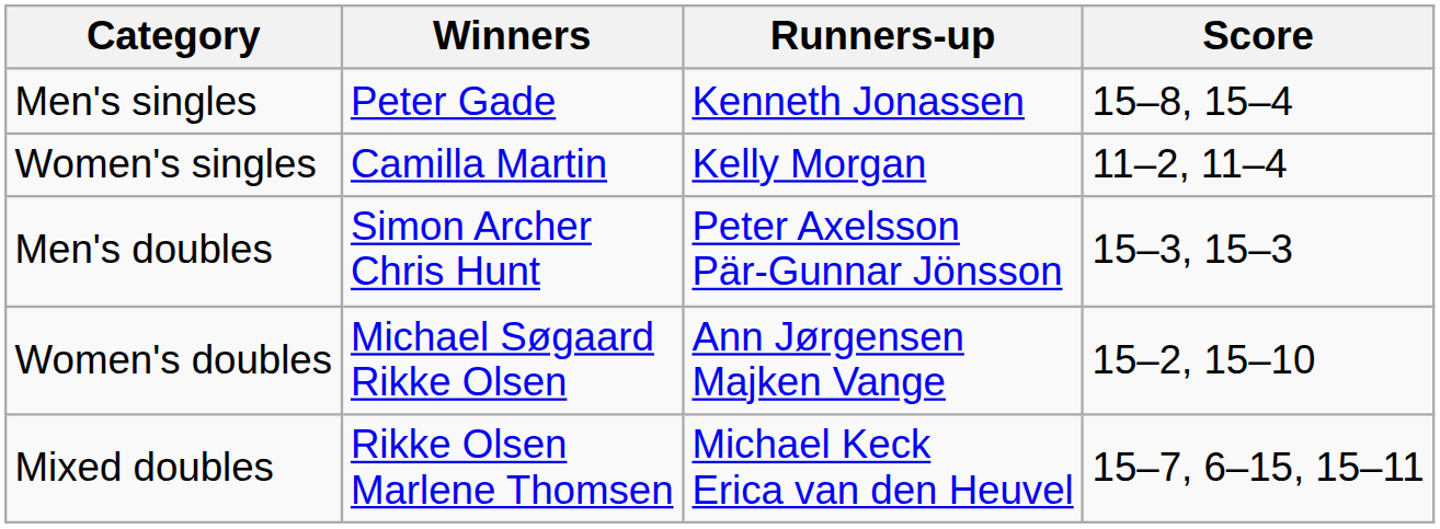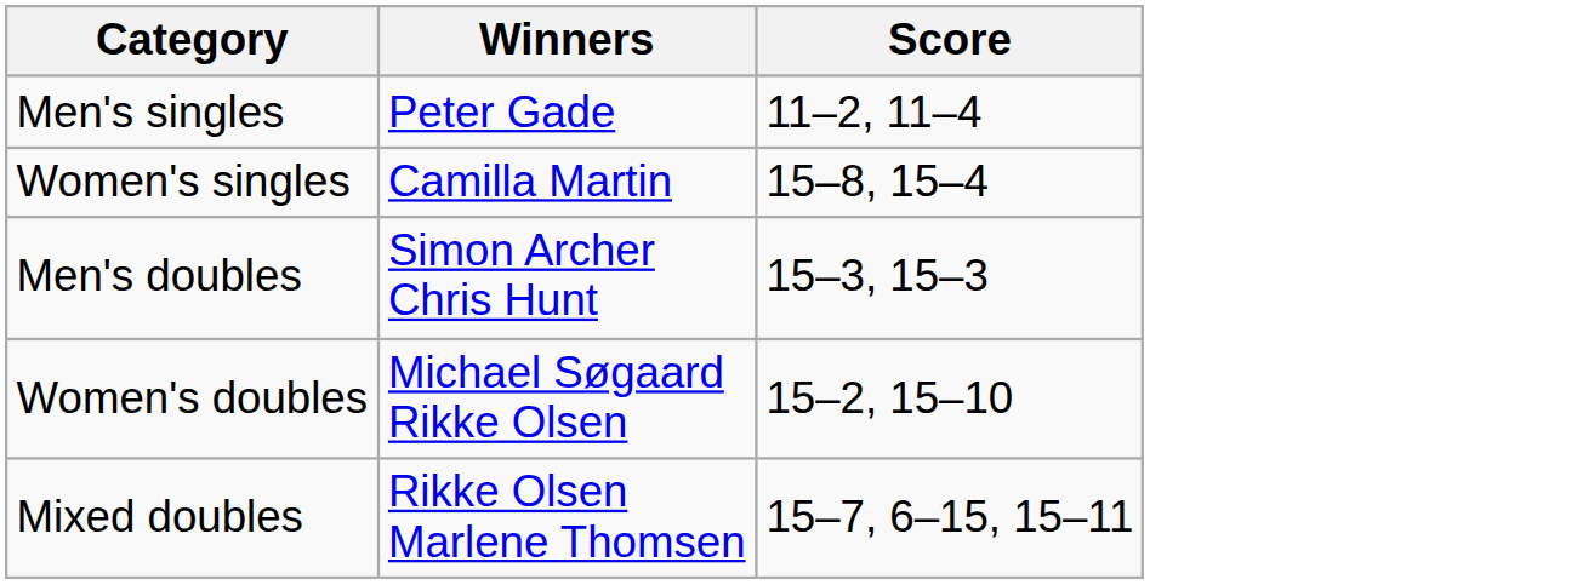- column: Runners-up | Kenneth Jonassen | Kelly Morgan | Peter Axelsson Pär-Gunnar Jönsson | Ann Jørgensen Majken Vange | Michael Keck Erica van den Heuvel
Men's singles | Score: 15–8, 15–4 -> 11–2, 11–4
Women's singles | Score: 11–2, 11–4 -> 15–8, 15–4
